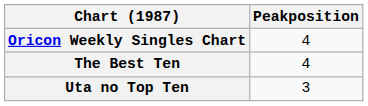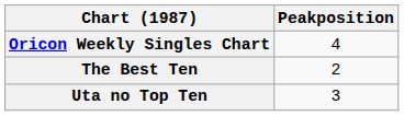The Best Ten | Peakposition: 4 -> 2
